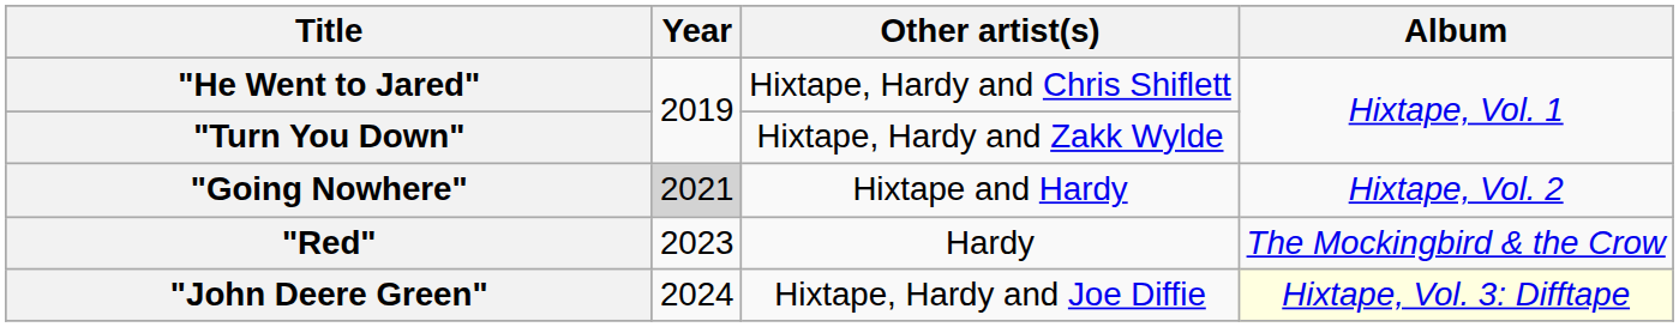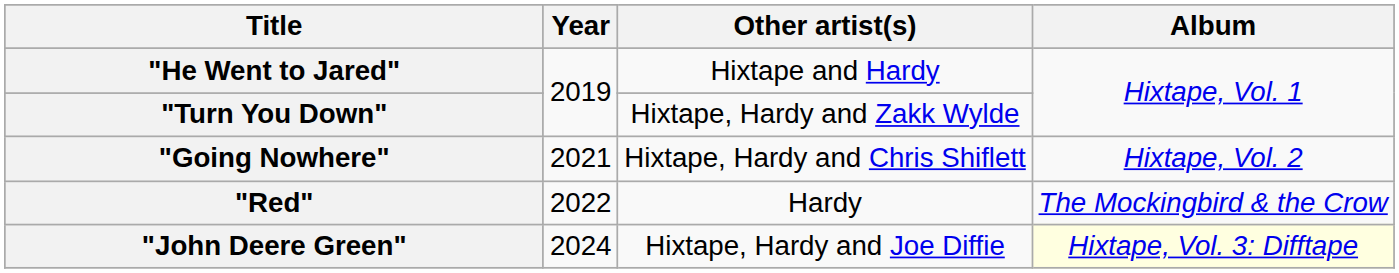"He Went to Jared" | Other artist(s): Hixtape, Hardy and Chris Shiflett -> Hixtape and Hardy
"Going Nowhere" | Year: lightgrey background -> no background
"Going Nowhere" | Other artist(s): Hixtape and Hardy -> Hixtape, Hardy and Chris Shiflett
"Red" | Year: 2023 -> 2022
